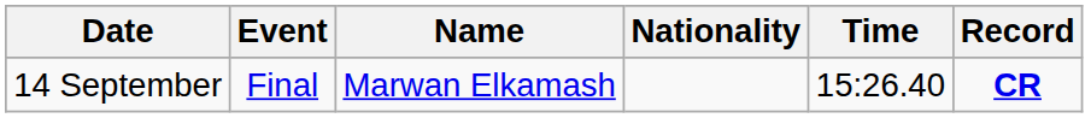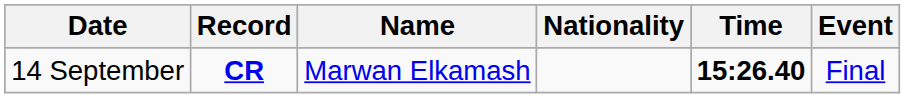columns swapped: Event <-> Record
14 September | Time: normal -> bold
